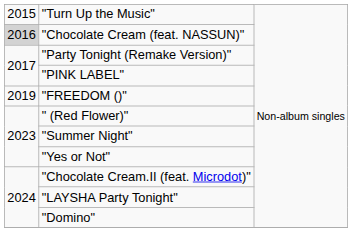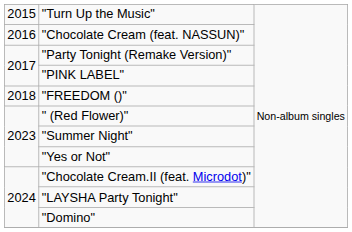"Chocolate Cream (feat. NASSUN)" | column 1: lightgrey background -> no background
"FREEDOM ()" | column 1: 2019 -> 2018
